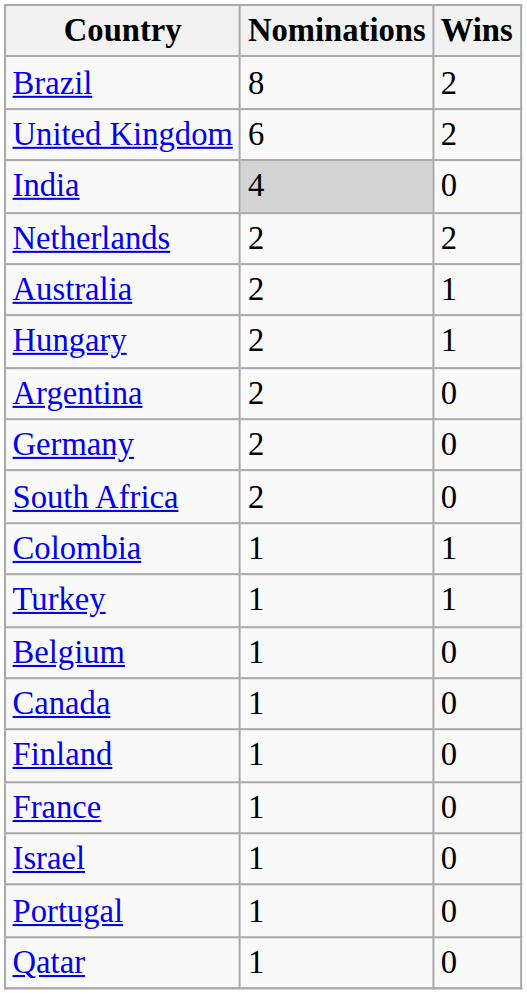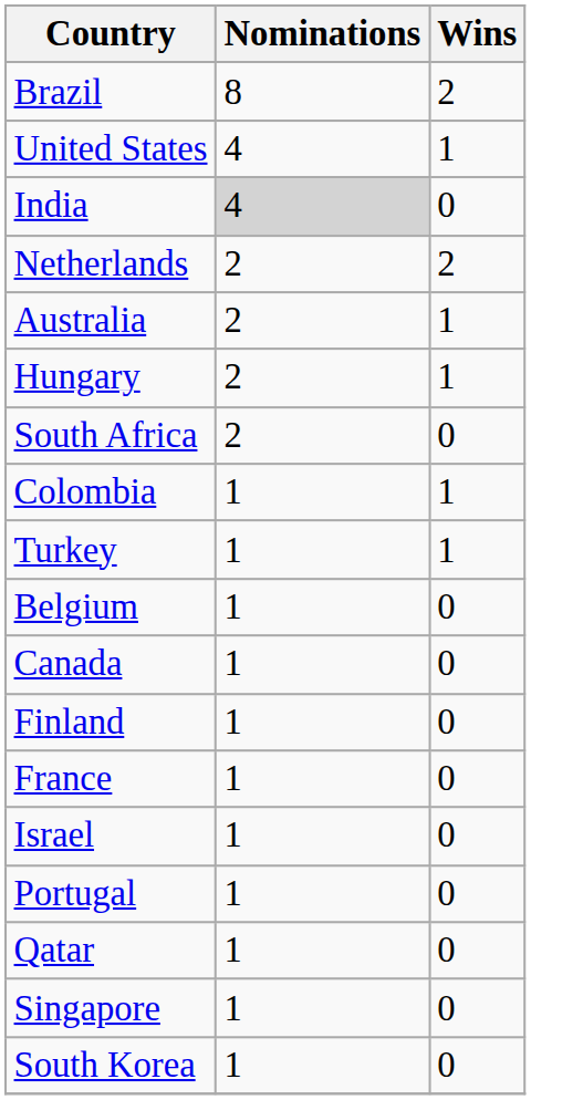- row: United Kingdom | 6 | 2
+ row: United States | 4 | 1
- row: Argentina | 2 | 0
- row: Germany | 2 | 0
+ row: Singapore | 1 | 0
+ row: South Korea | 1 | 0
